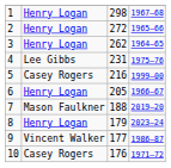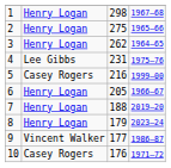2 | column 3: 272 -> 275
7 | column 2: Mason Faulkner -> Henry Logan
